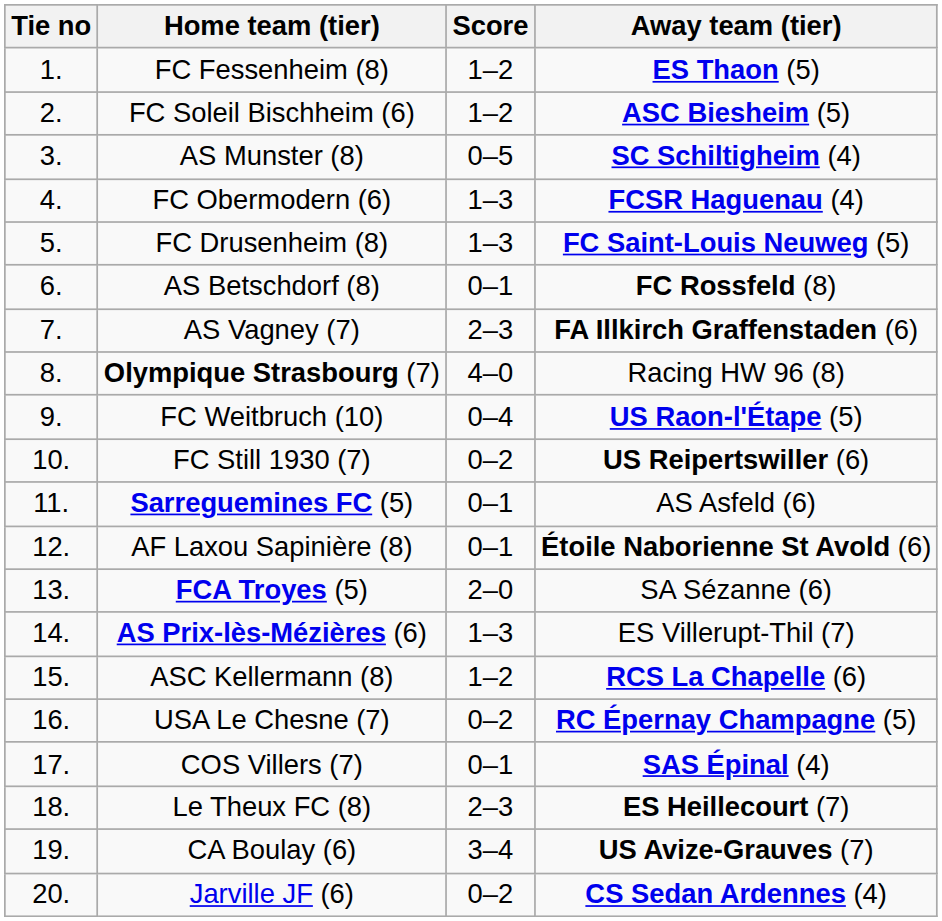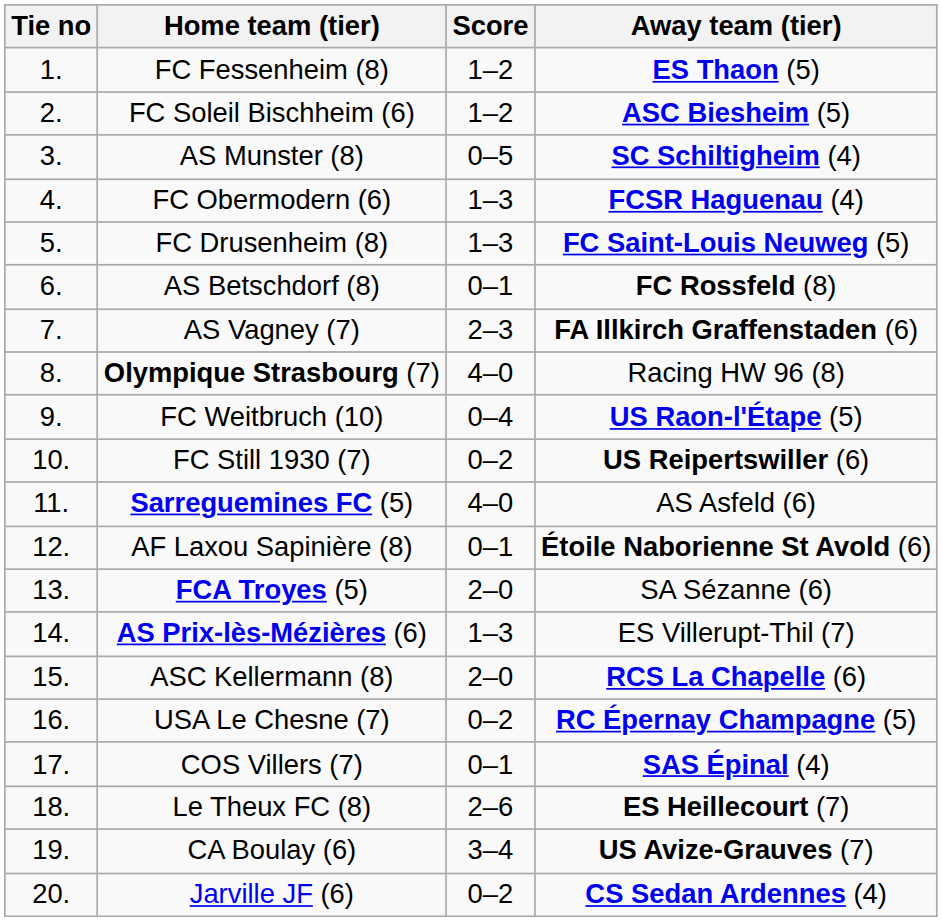Sarreguemines FC (5) | Score: 0–1 -> 4–0
ASC Kellermann (8) | Score: 1–2 -> 2–0
Le Theux FC (8) | Score: 2–3 -> 2–6
